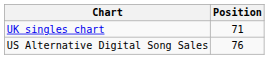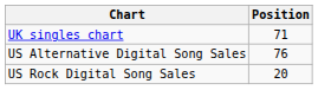+ row: US Rock Digital Song Sales | 20
